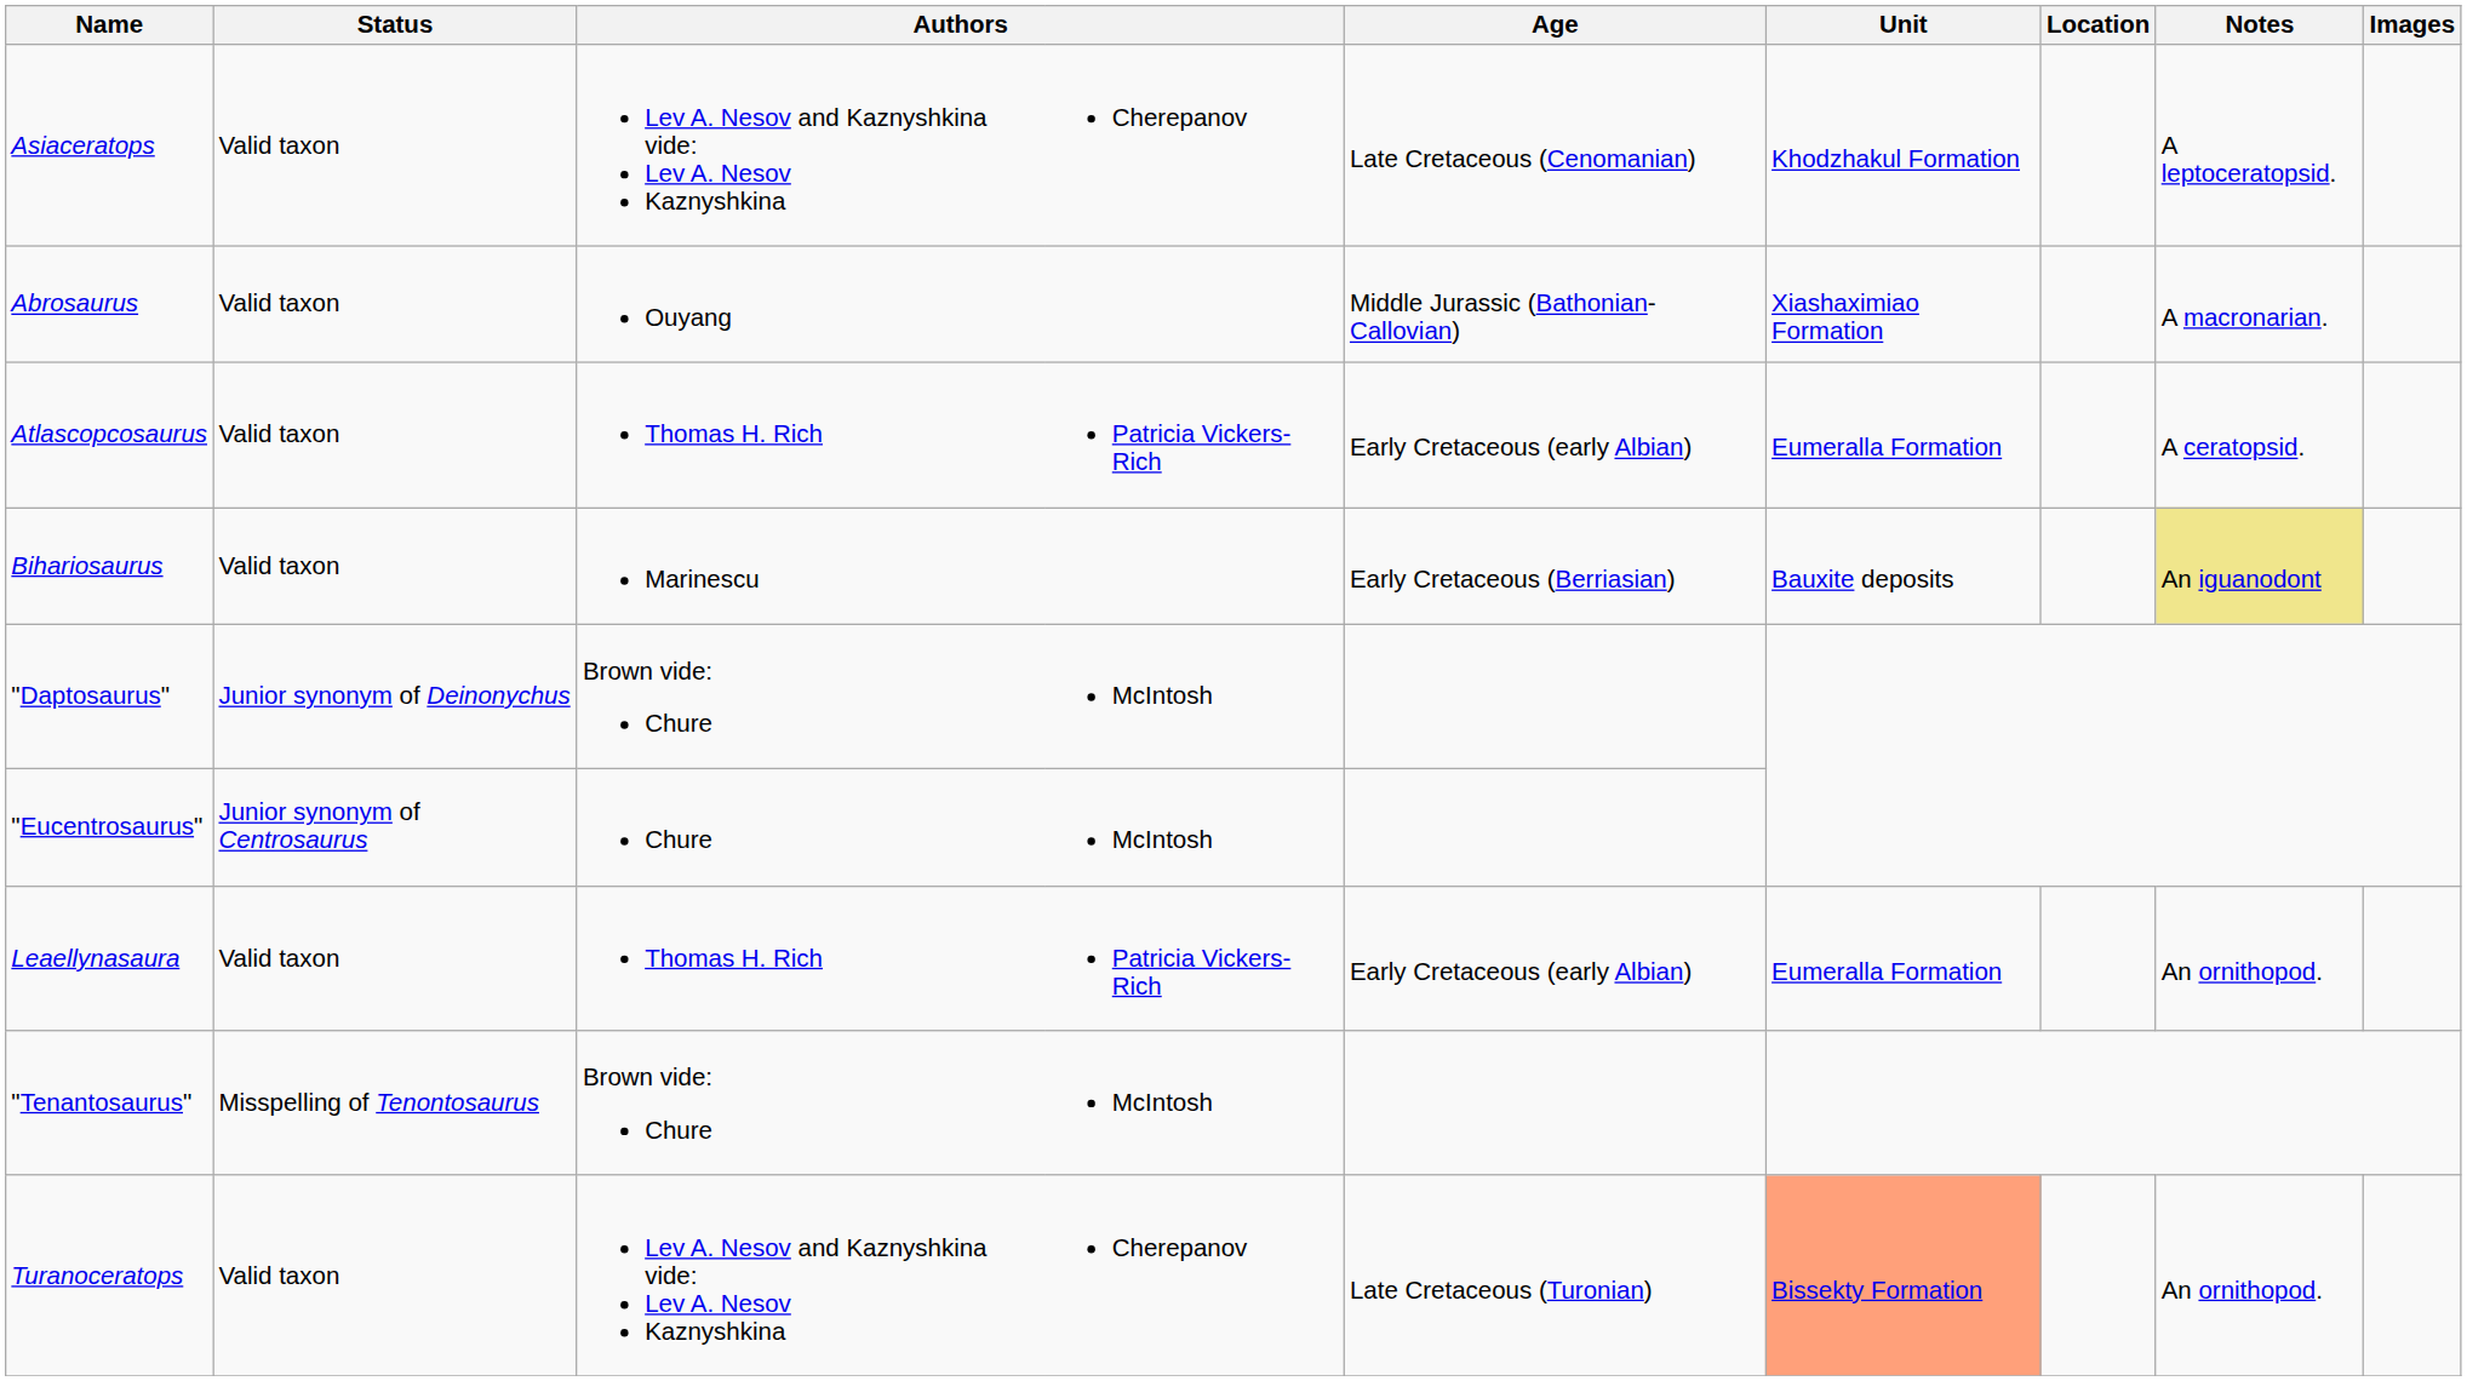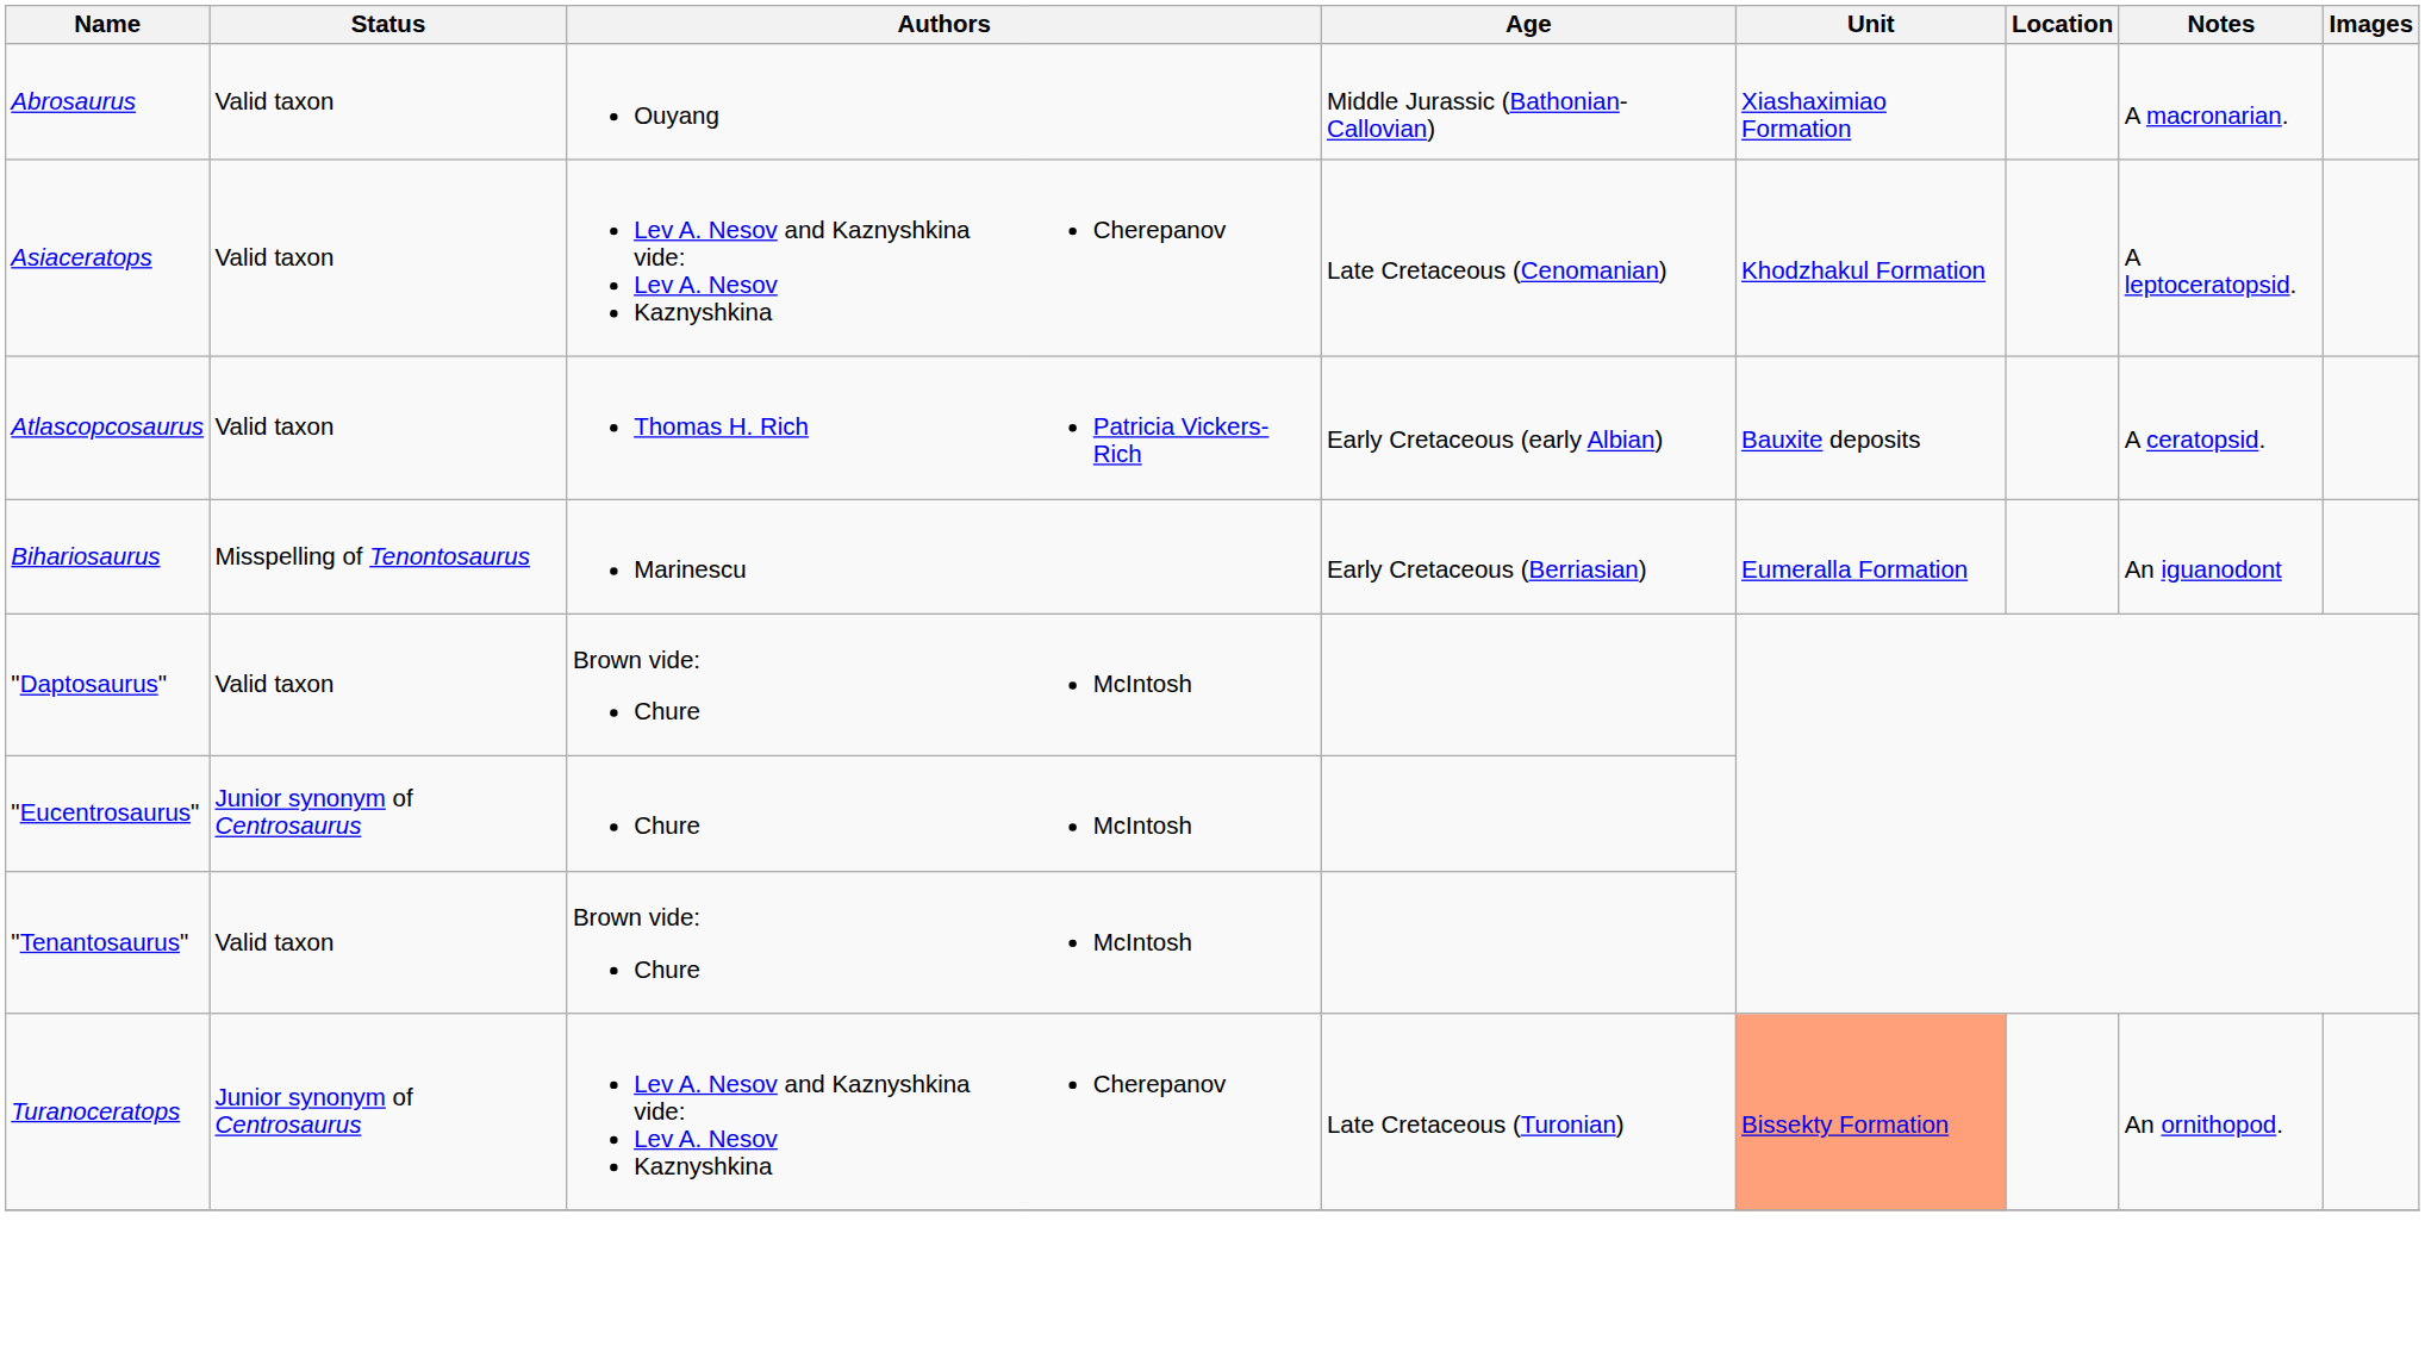rows swapped: Abrosaurus <-> Asiaceratops
Atlascopcosaurus | Unit: Eumeralla Formation -> Bauxite deposits
Bihariosaurus | Status: Valid taxon -> Misspelling of Tenontosaurus
Bihariosaurus | Unit: Bauxite deposits -> Eumeralla Formation
Bihariosaurus | Notes: khaki background -> no background
"Daptosaurus" | Status: Junior synonym of Deinonychus -> Valid taxon
- row: Leaellynasaura | Valid taxon | Thomas H. Rich | Patricia Vickers-Rich | Early Cretaceous (early Albian) | Eumeralla Formation | An ornithopod.
"Tenantosaurus" | Status: Misspelling of Tenontosaurus -> Valid taxon
Turanoceratops | Status: Valid taxon -> Junior synonym of Centrosaurus
